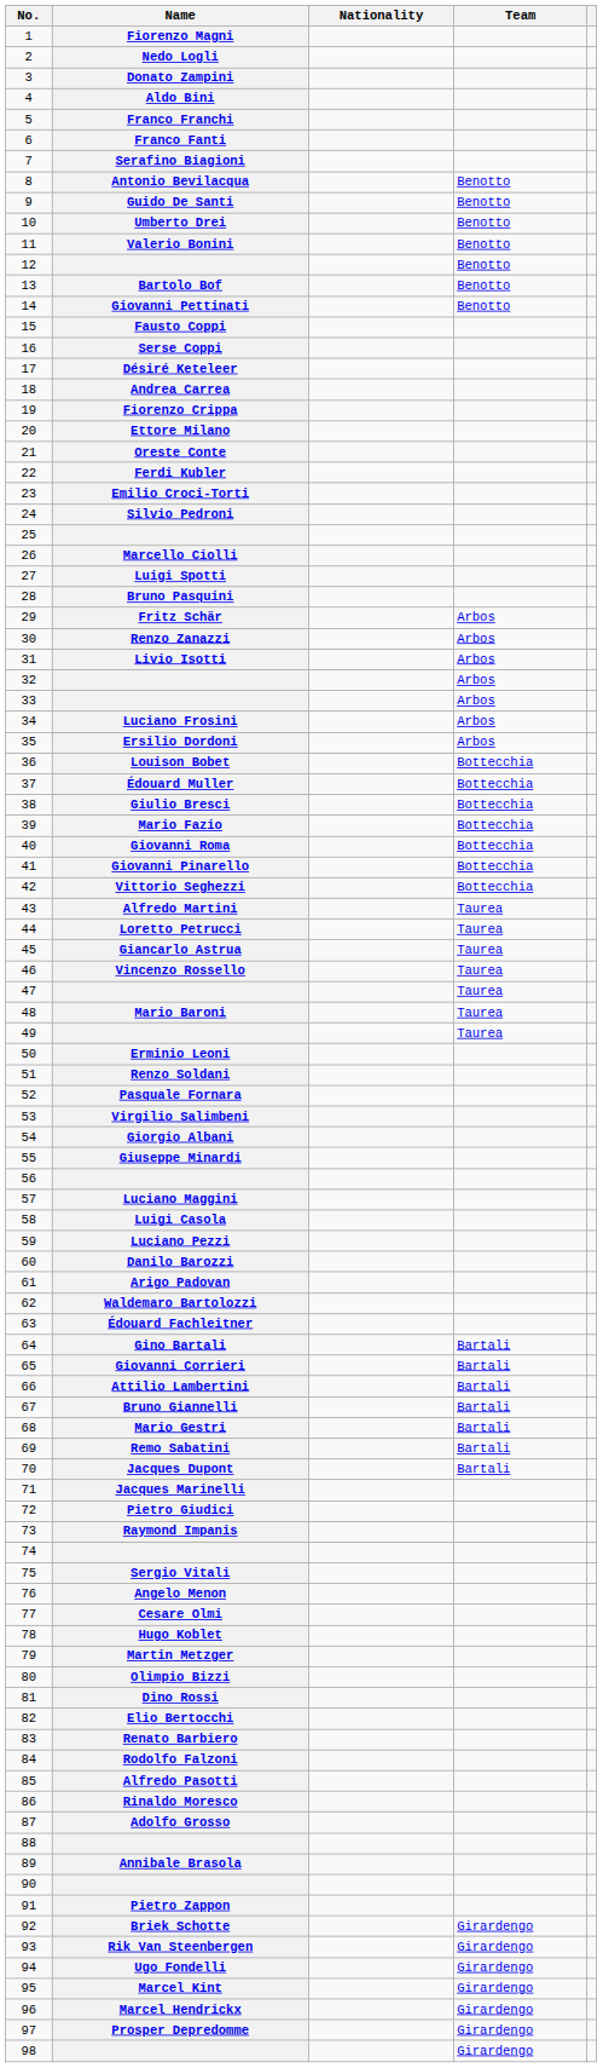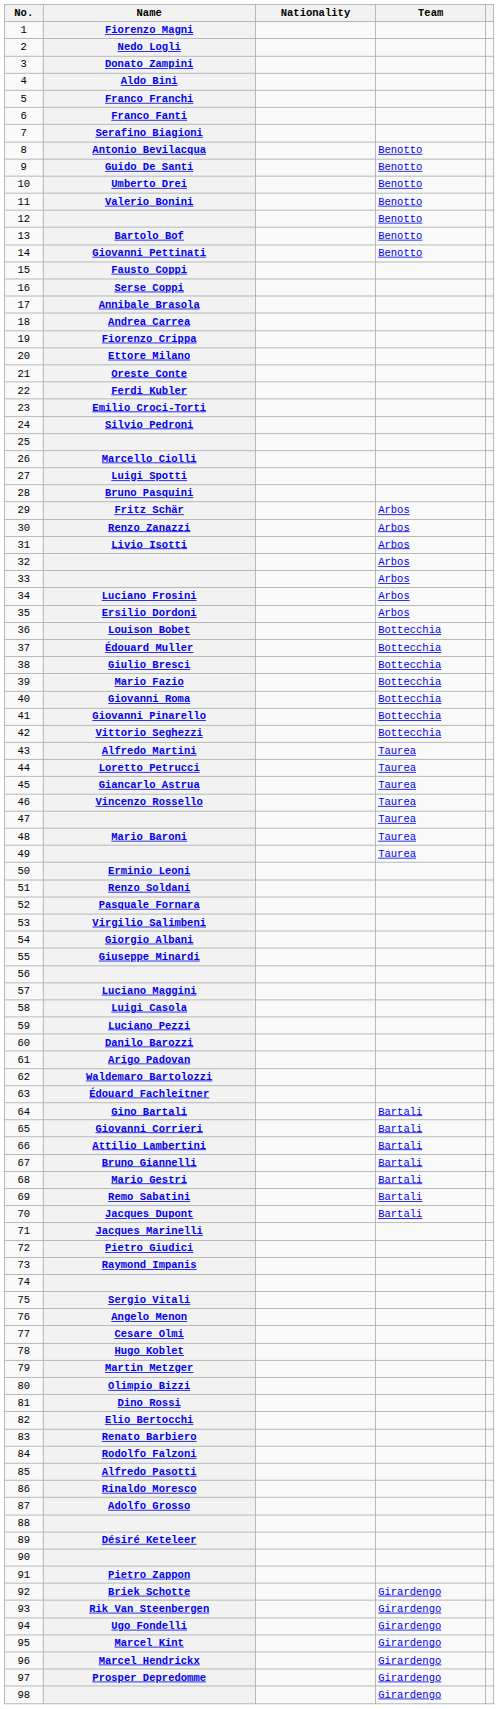17 | Name: Désiré Keteleer -> Annibale Brasola
89 | Name: Annibale Brasola -> Désiré Keteleer
